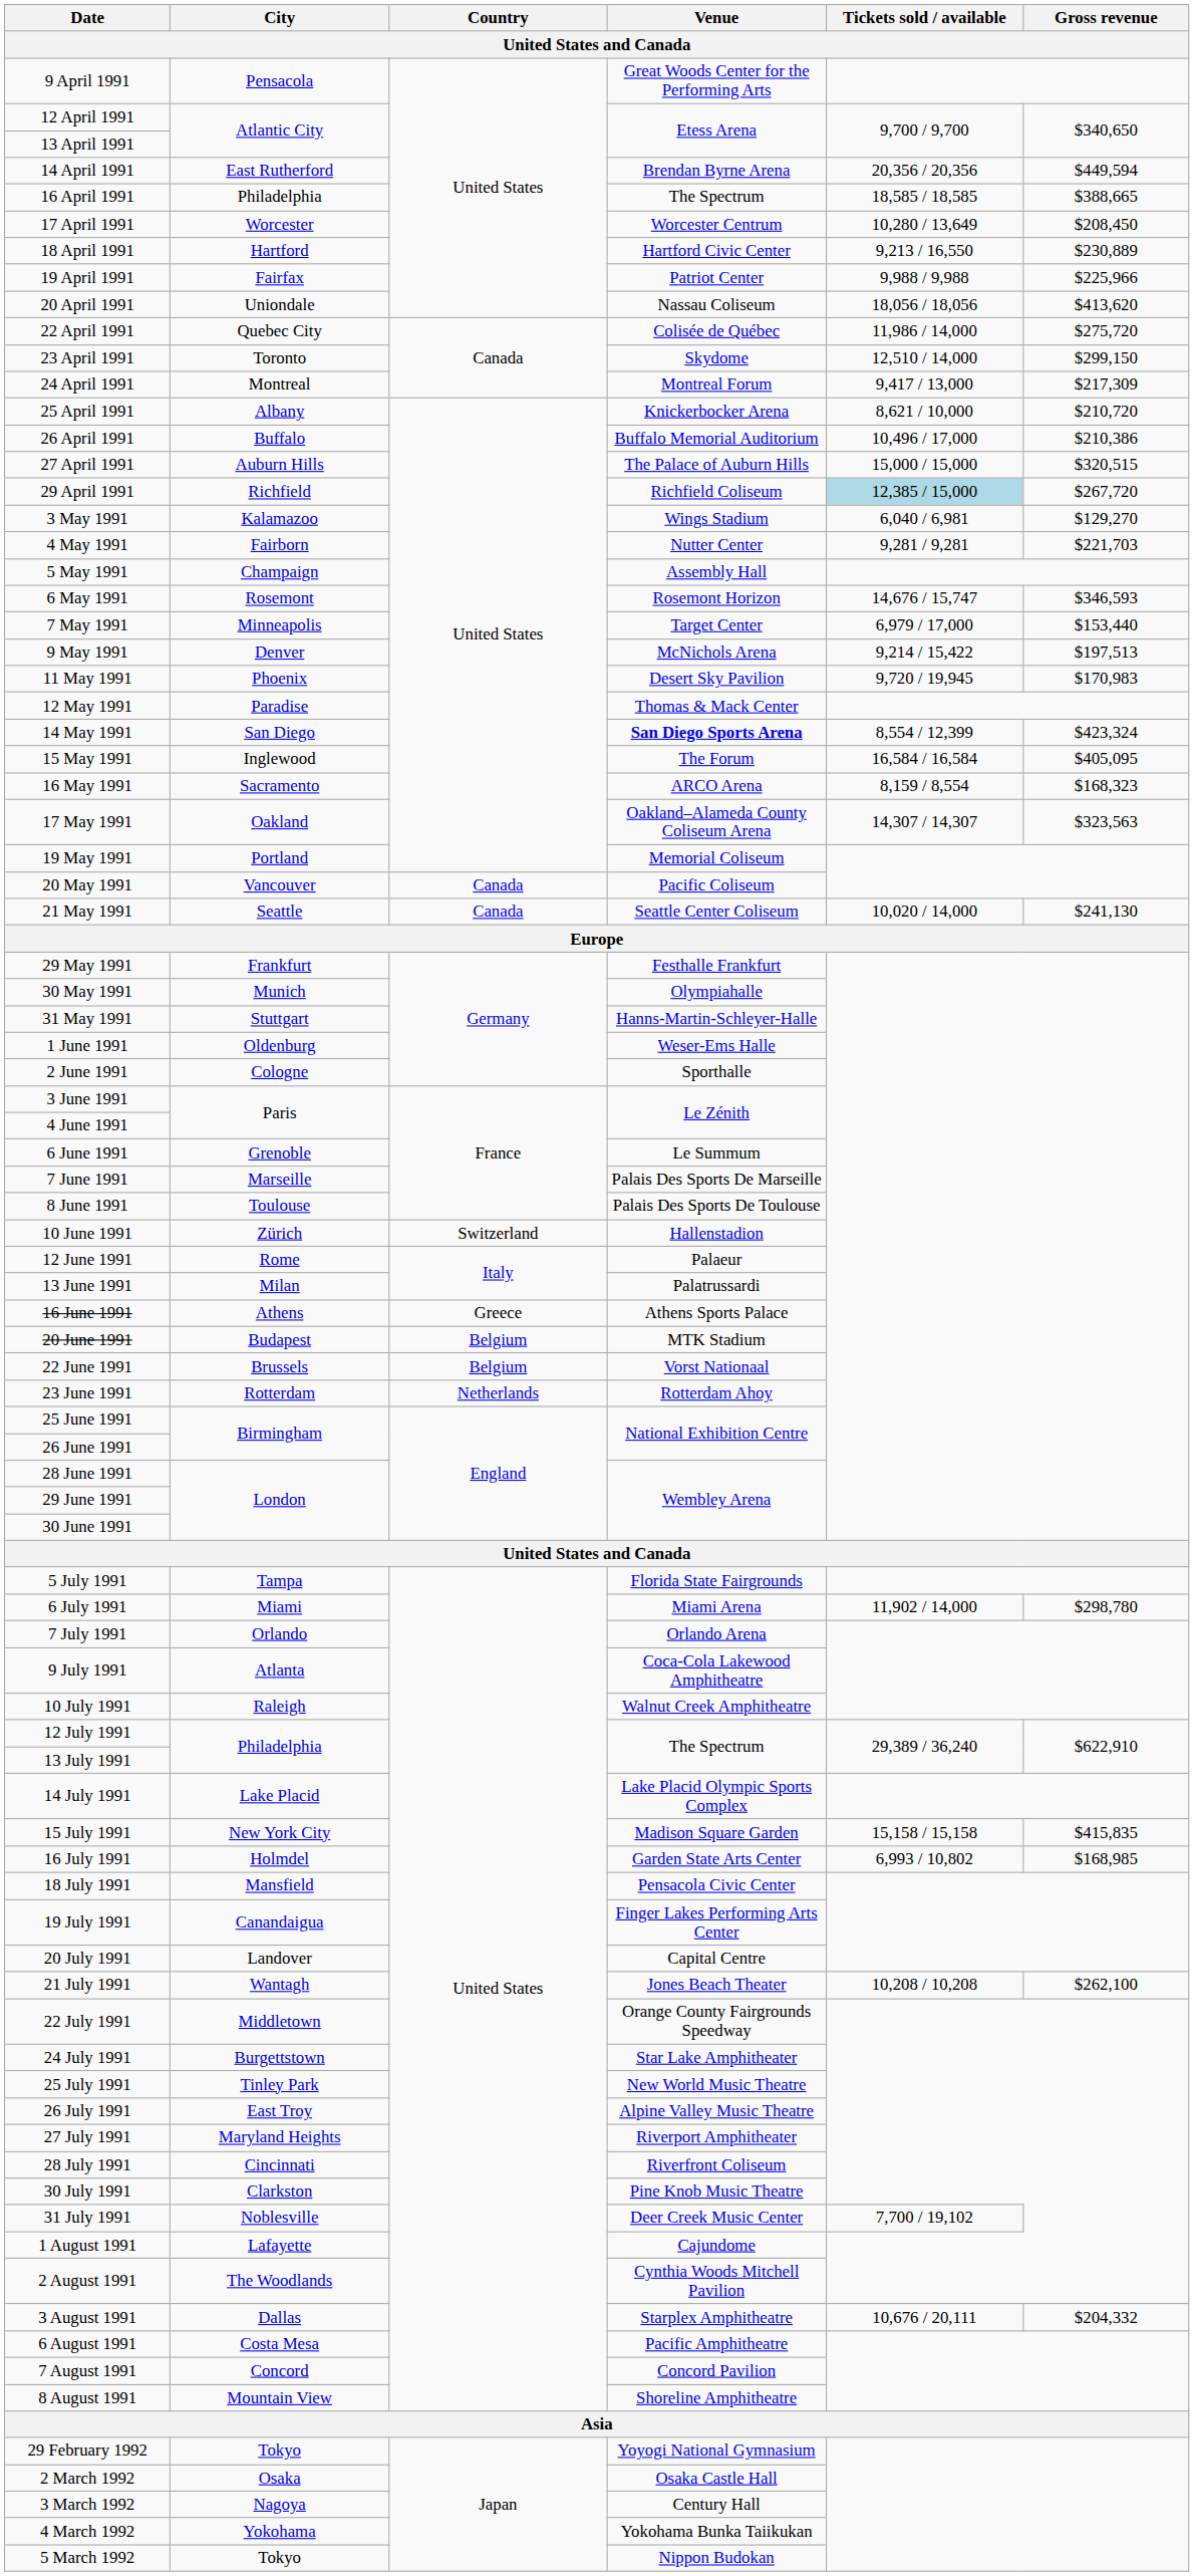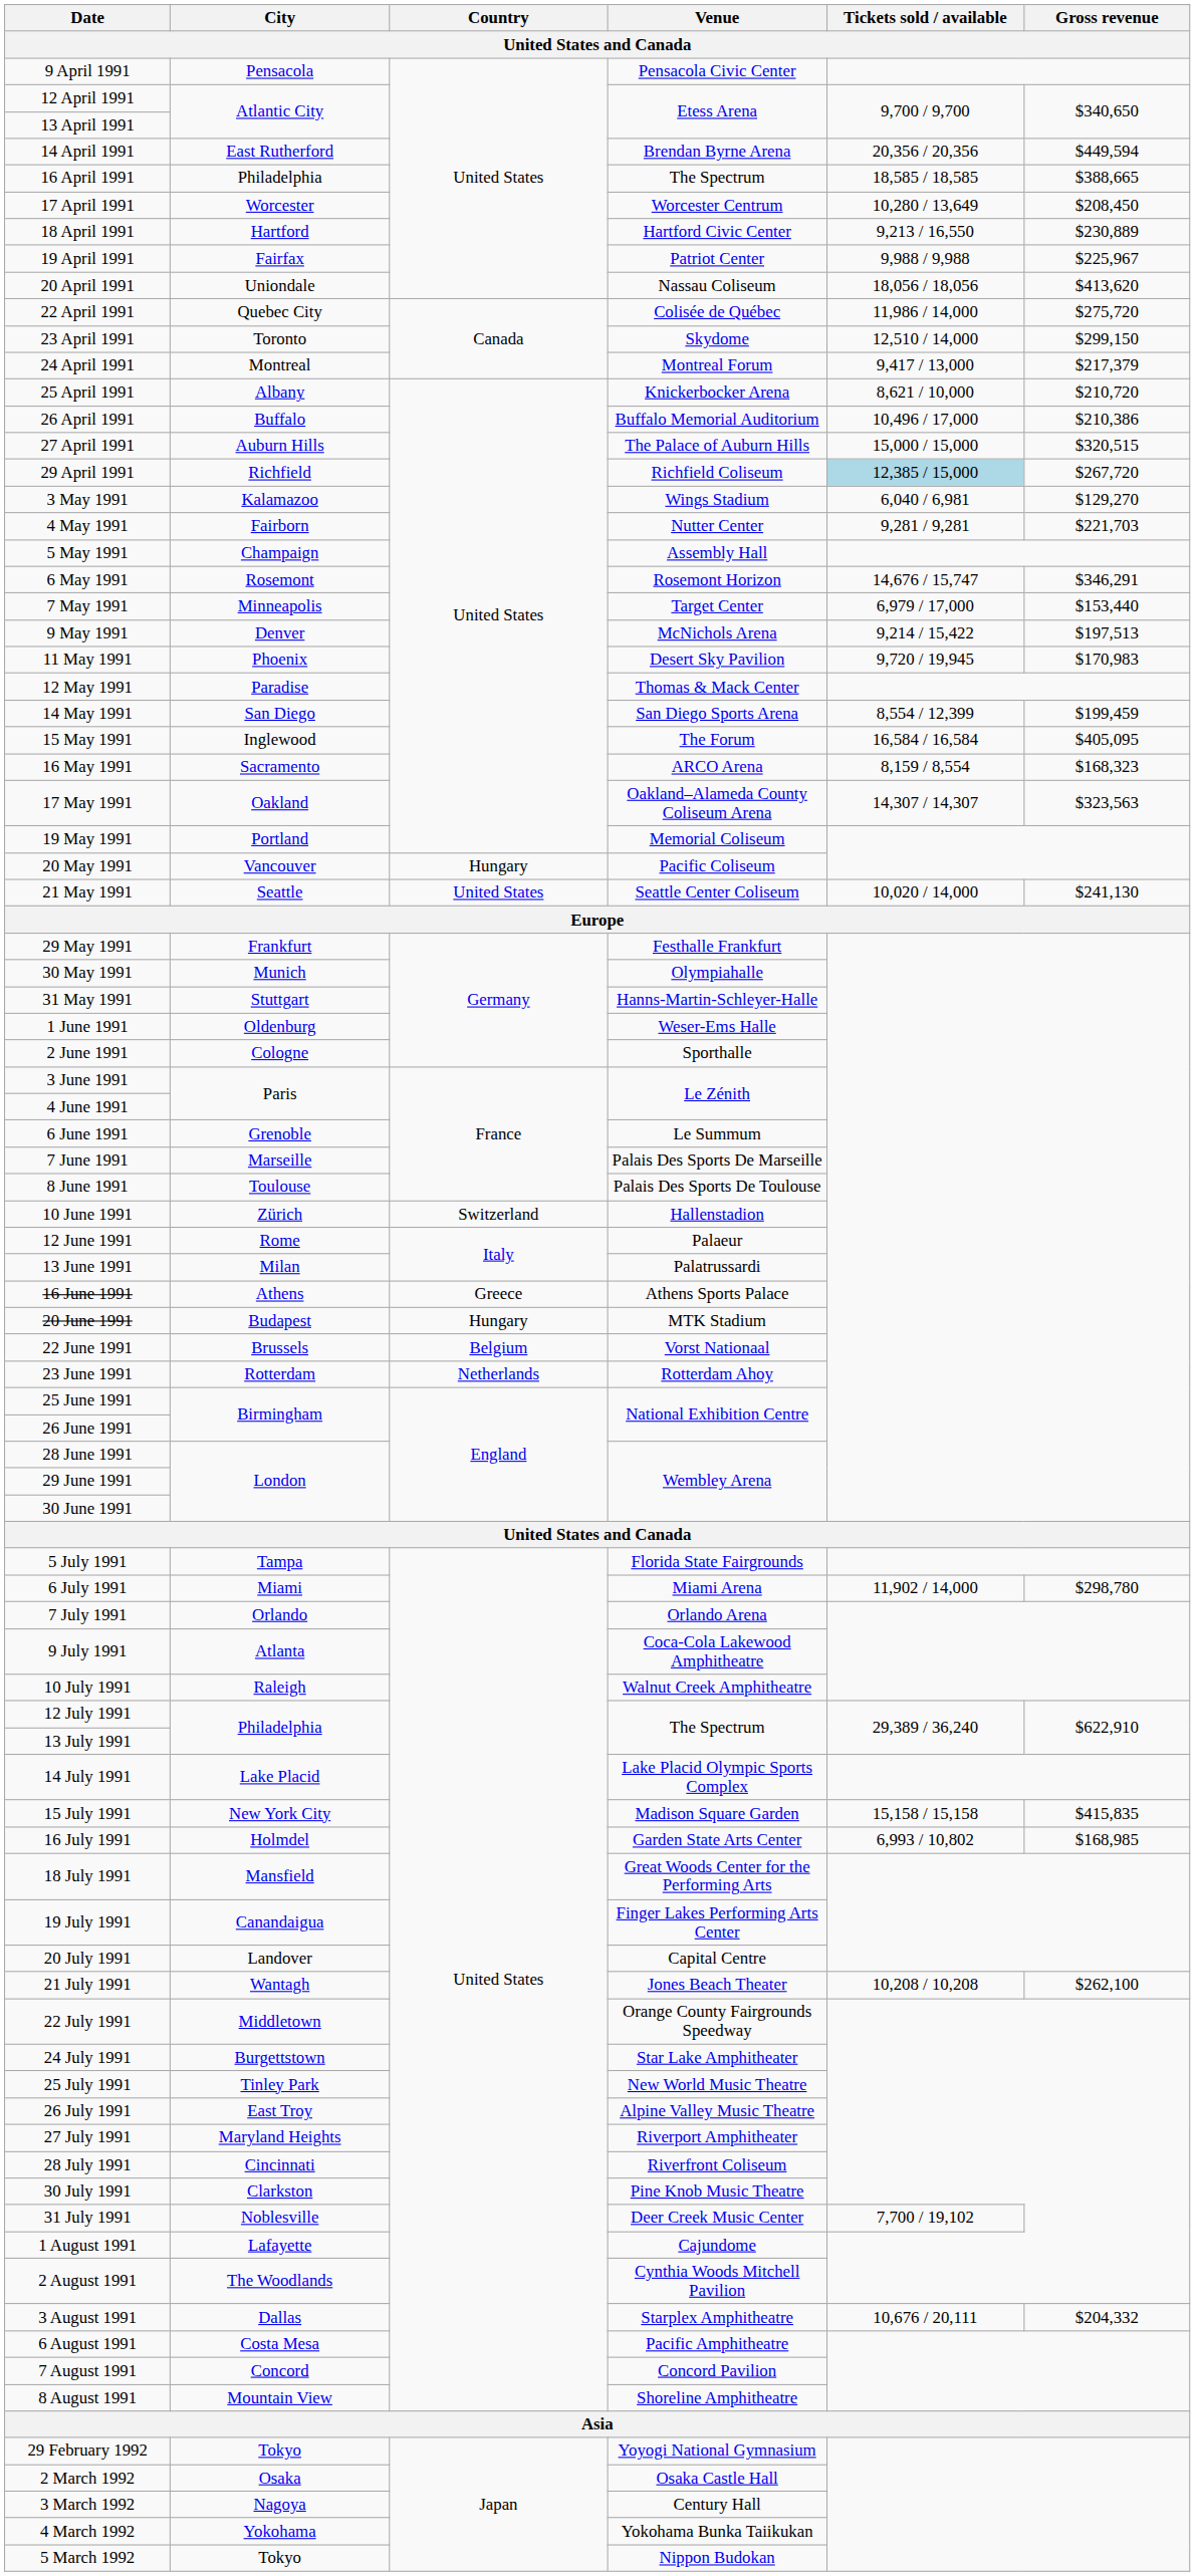9 April 1991 | Venue: Great Woods Center for the Performing Arts -> Pensacola Civic Center
19 April 1991 | Gross revenue: $225,966 -> $225,967
24 April 1991 | Gross revenue: $217,309 -> $217,379
6 May 1991 | Gross revenue: $346,593 -> $346,291
14 May 1991 | Venue: bold -> normal
14 May 1991 | Gross revenue: $423,324 -> $199,459
20 May 1991 | Country: Canada -> Hungary
21 May 1991 | Country: Canada -> United States
20 June 1991 | Country: Belgium -> Hungary
18 July 1991 | Venue: Pensacola Civic Center -> Great Woods Center for the Performing Arts
